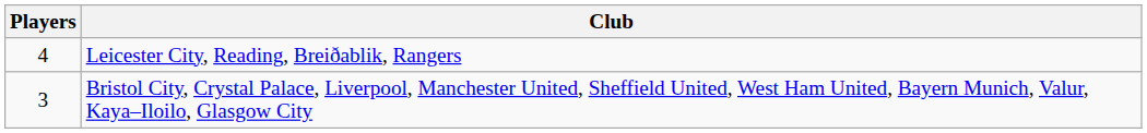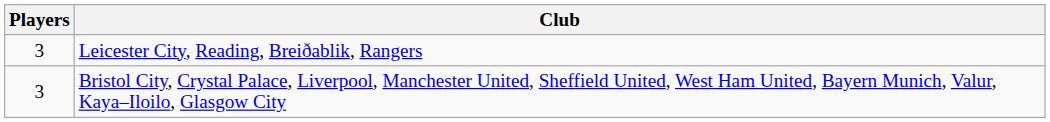Leicester City, Reading, Breiðablik, Rangers | Players: 4 -> 3
